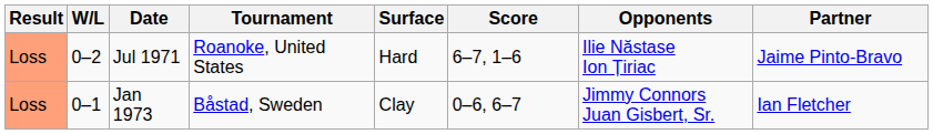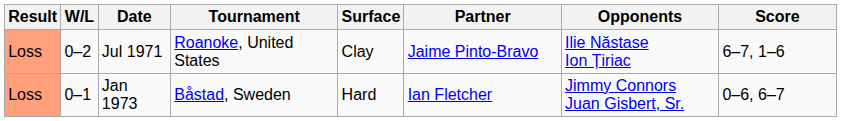columns swapped: Partner <-> Score
Jul 1971 | Surface: Hard -> Clay
Jan 1973 | Surface: Clay -> Hard
